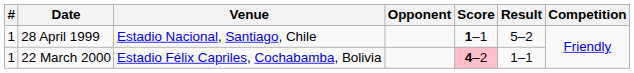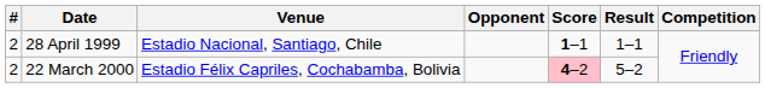28 April 1999 | #: 1 -> 2
28 April 1999 | Result: 5–2 -> 1–1
22 March 2000 | #: 1 -> 2
22 March 2000 | Result: 1–1 -> 5–2
